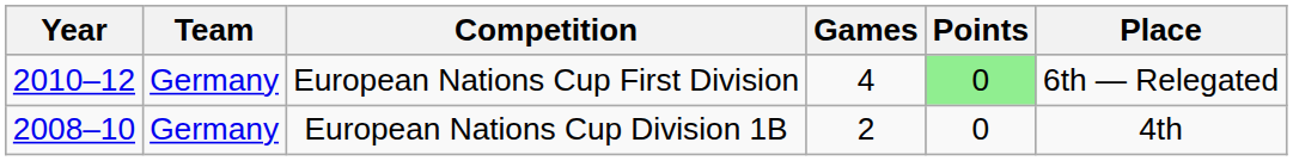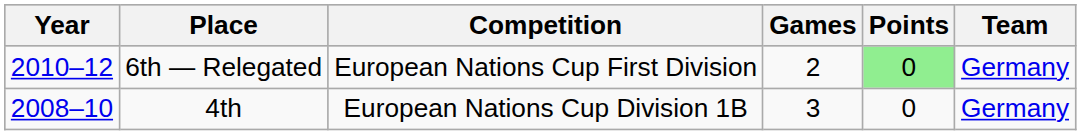columns swapped: Team <-> Place
European Nations Cup First Division | Games: 4 -> 2
European Nations Cup Division 1B | Games: 2 -> 3
